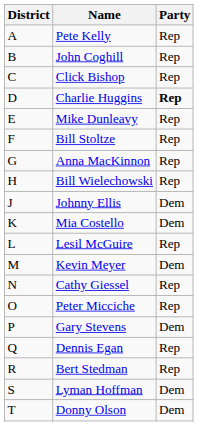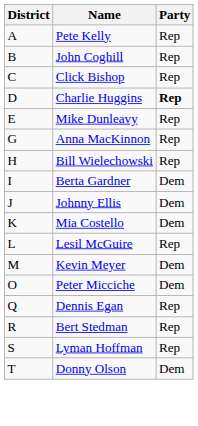- row: F | Bill Stoltze | Rep
+ row: I | Berta Gardner | Dem
- row: N | Cathy Giessel | Rep
Peter Micciche | Party: Rep -> Dem
- row: P | Gary Stevens | Dem
Lyman Hoffman | Party: Dem -> Rep
